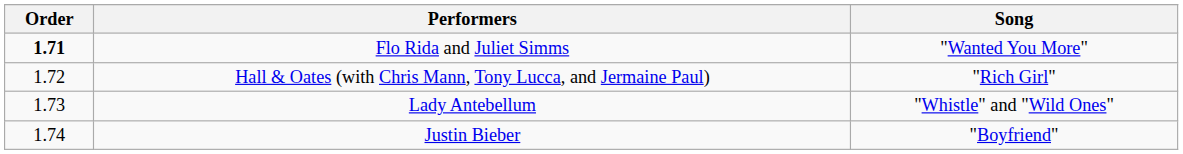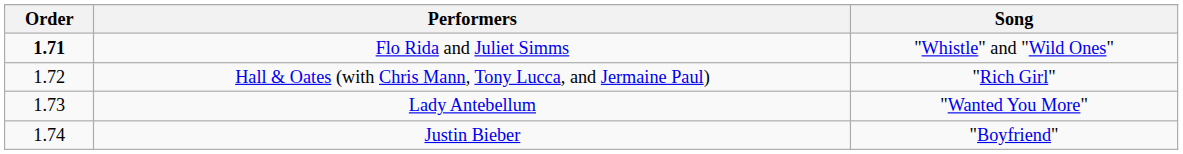Flo Rida and Juliet Simms | Song: "Wanted You More" -> "Whistle" and "Wild Ones"
Lady Antebellum | Song: "Whistle" and "Wild Ones" -> "Wanted You More"
